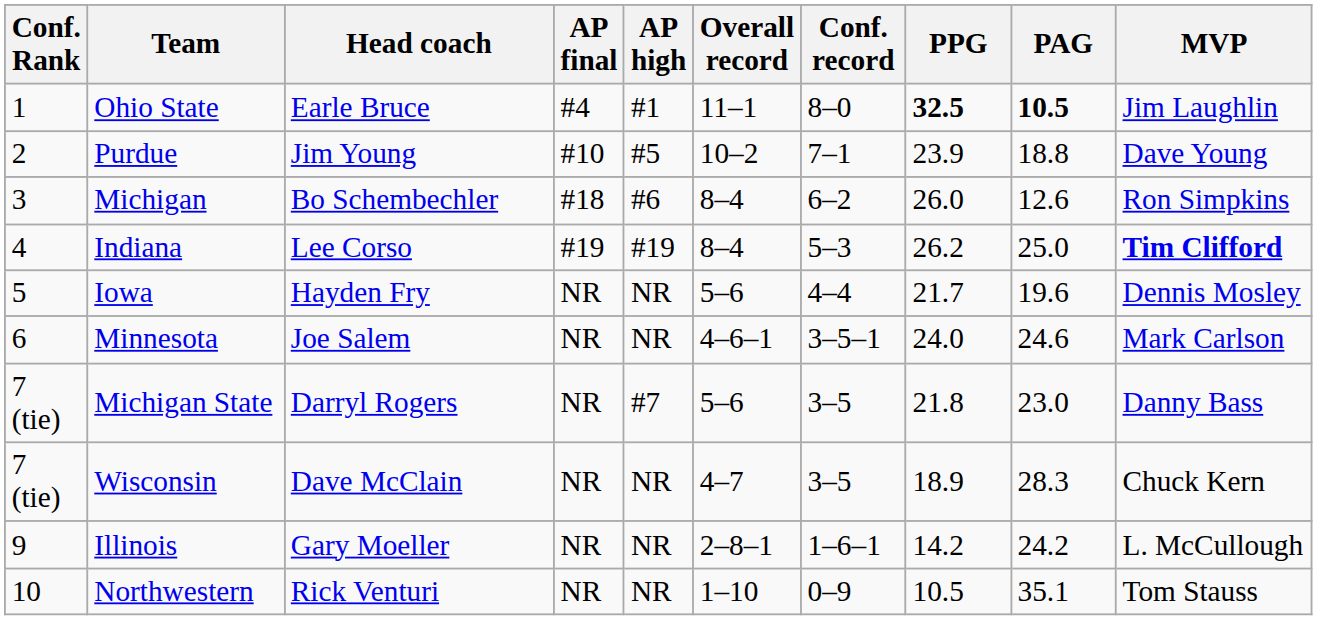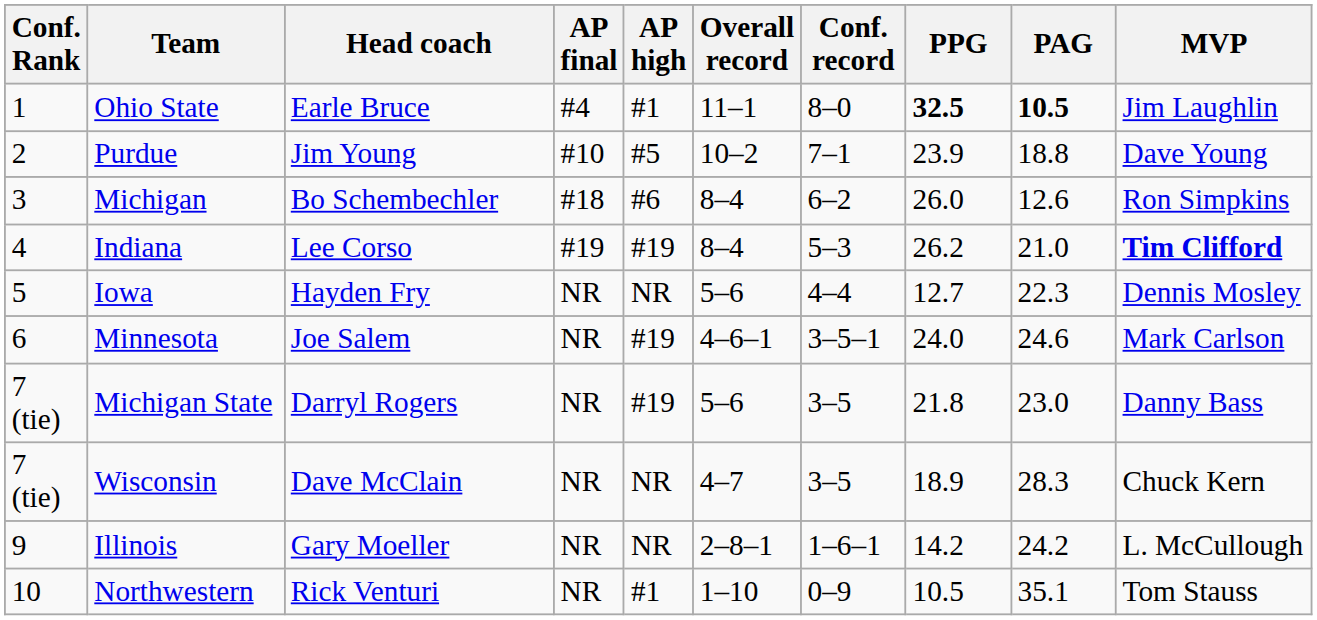Indiana | PAG: 25.0 -> 21.0
Iowa | PPG: 21.7 -> 12.7
Iowa | PAG: 19.6 -> 22.3
Minnesota | AP high: NR -> #19
Michigan State | AP high: #7 -> #19
Northwestern | AP high: NR -> #1
